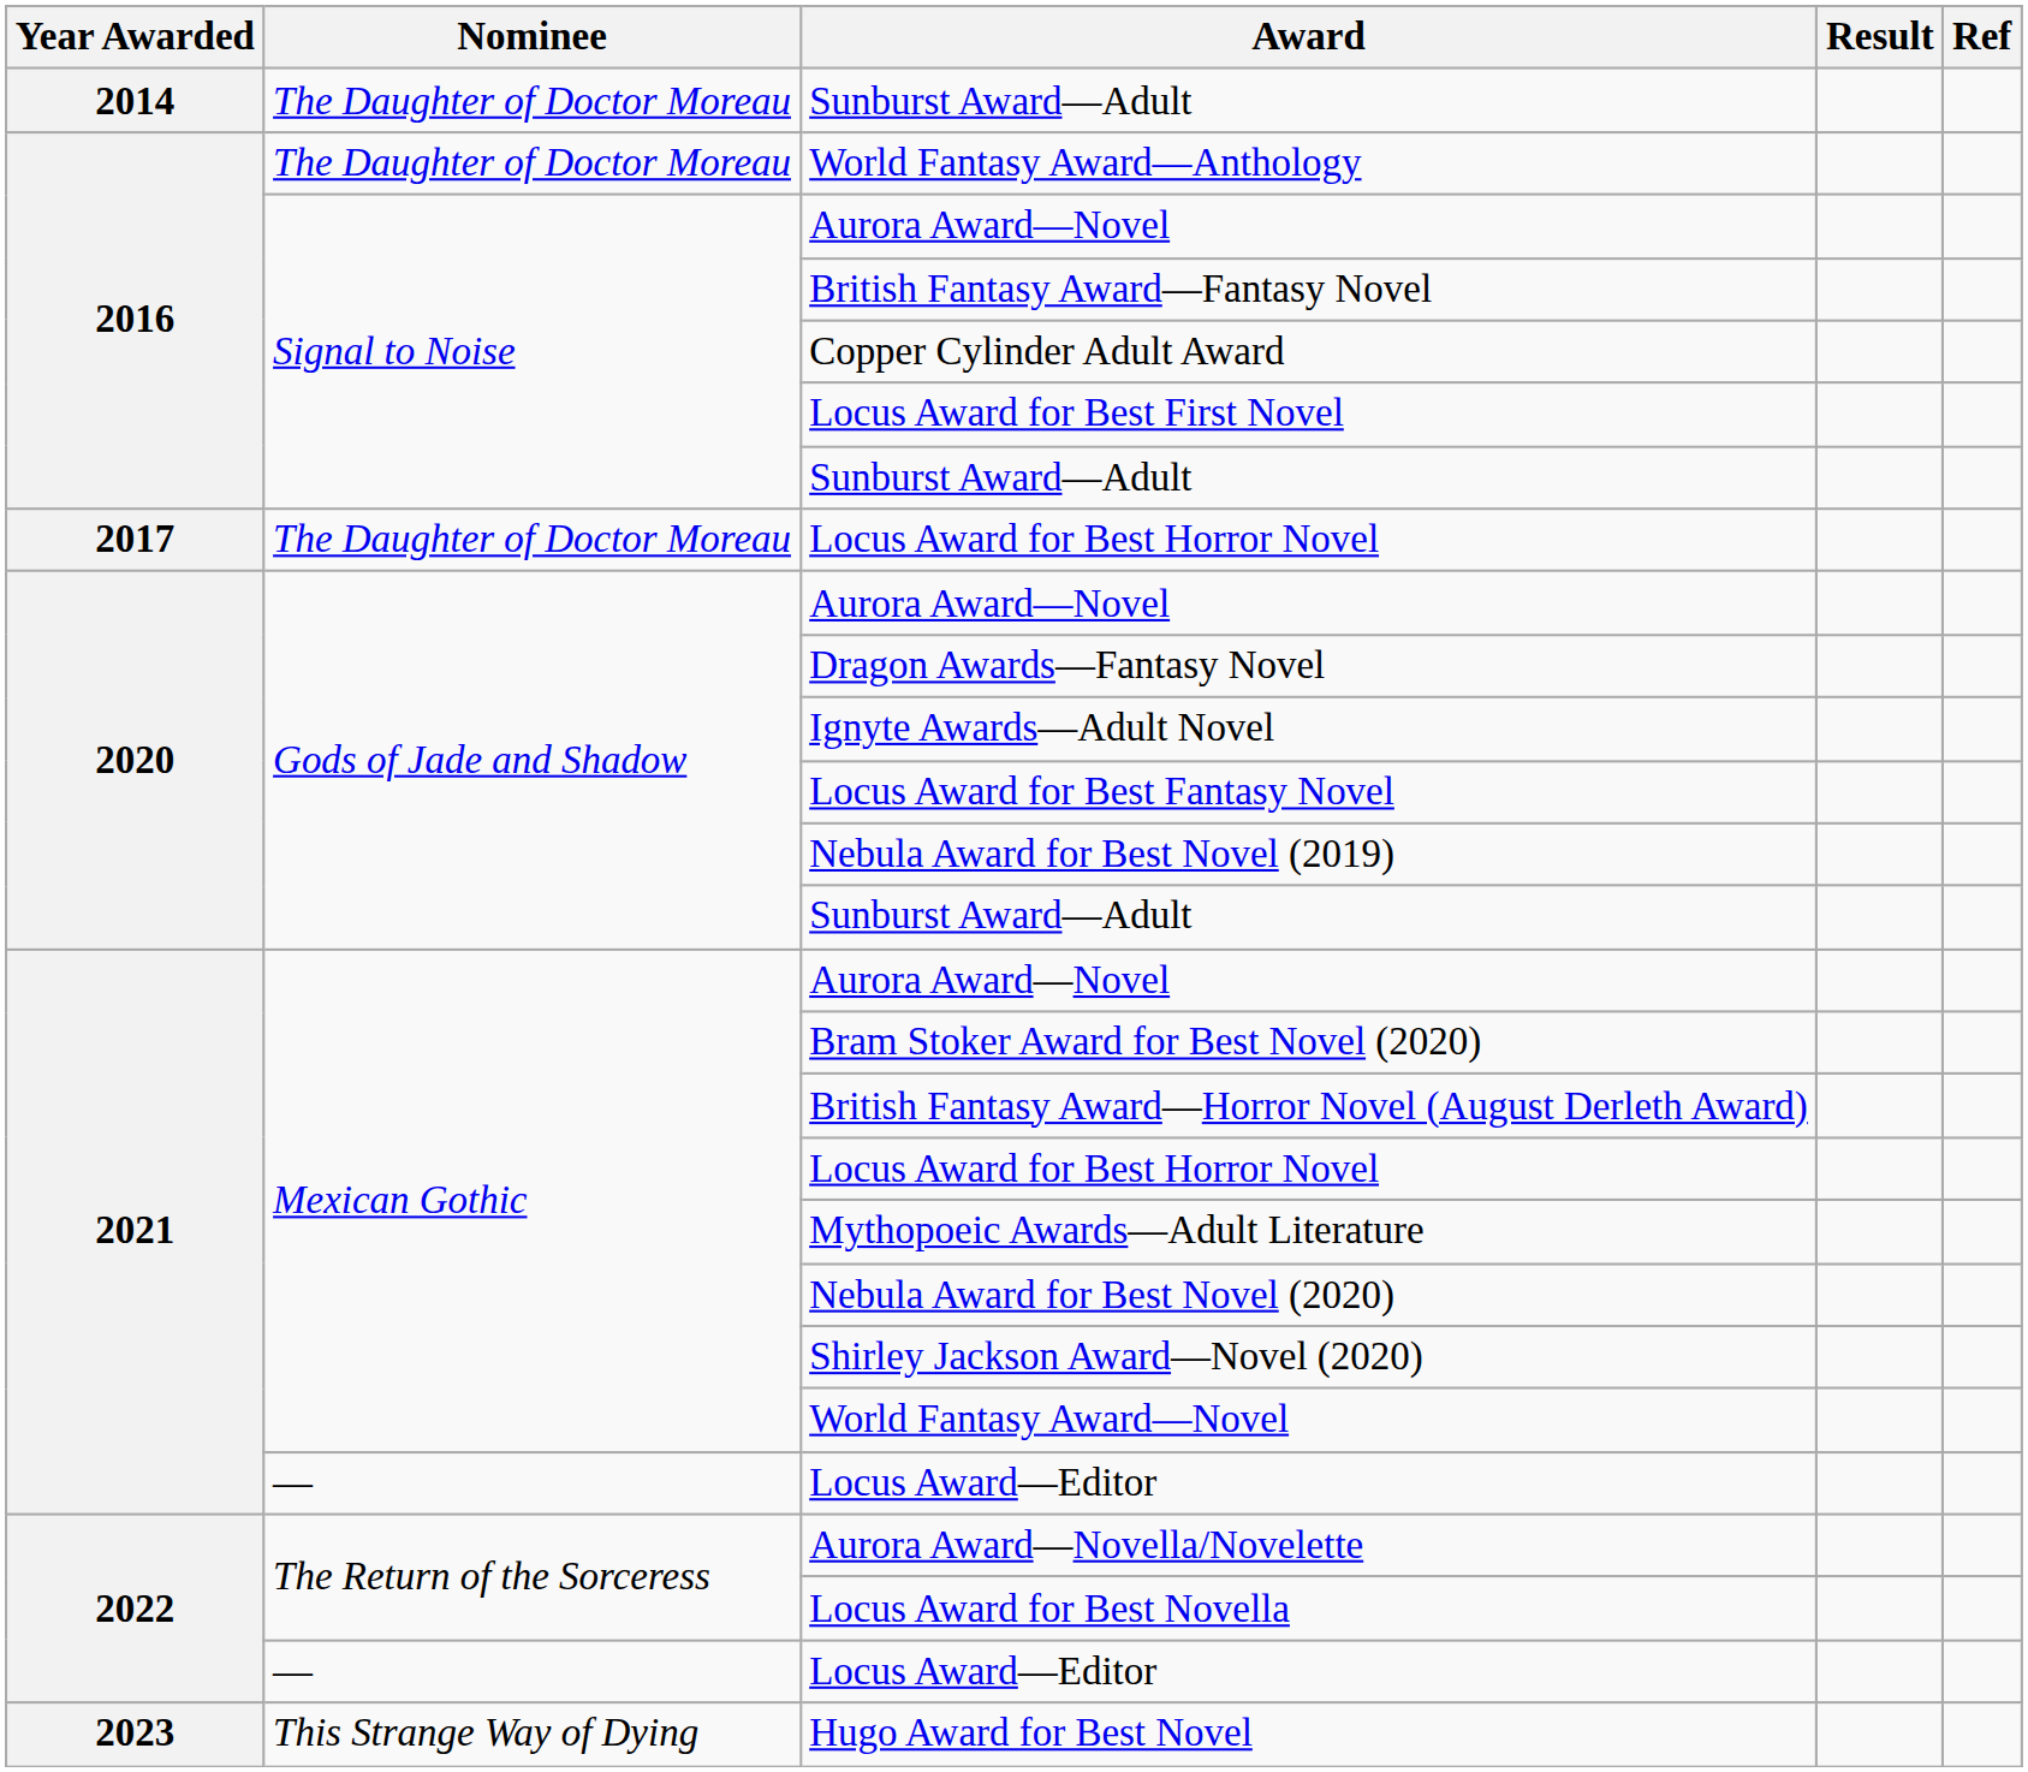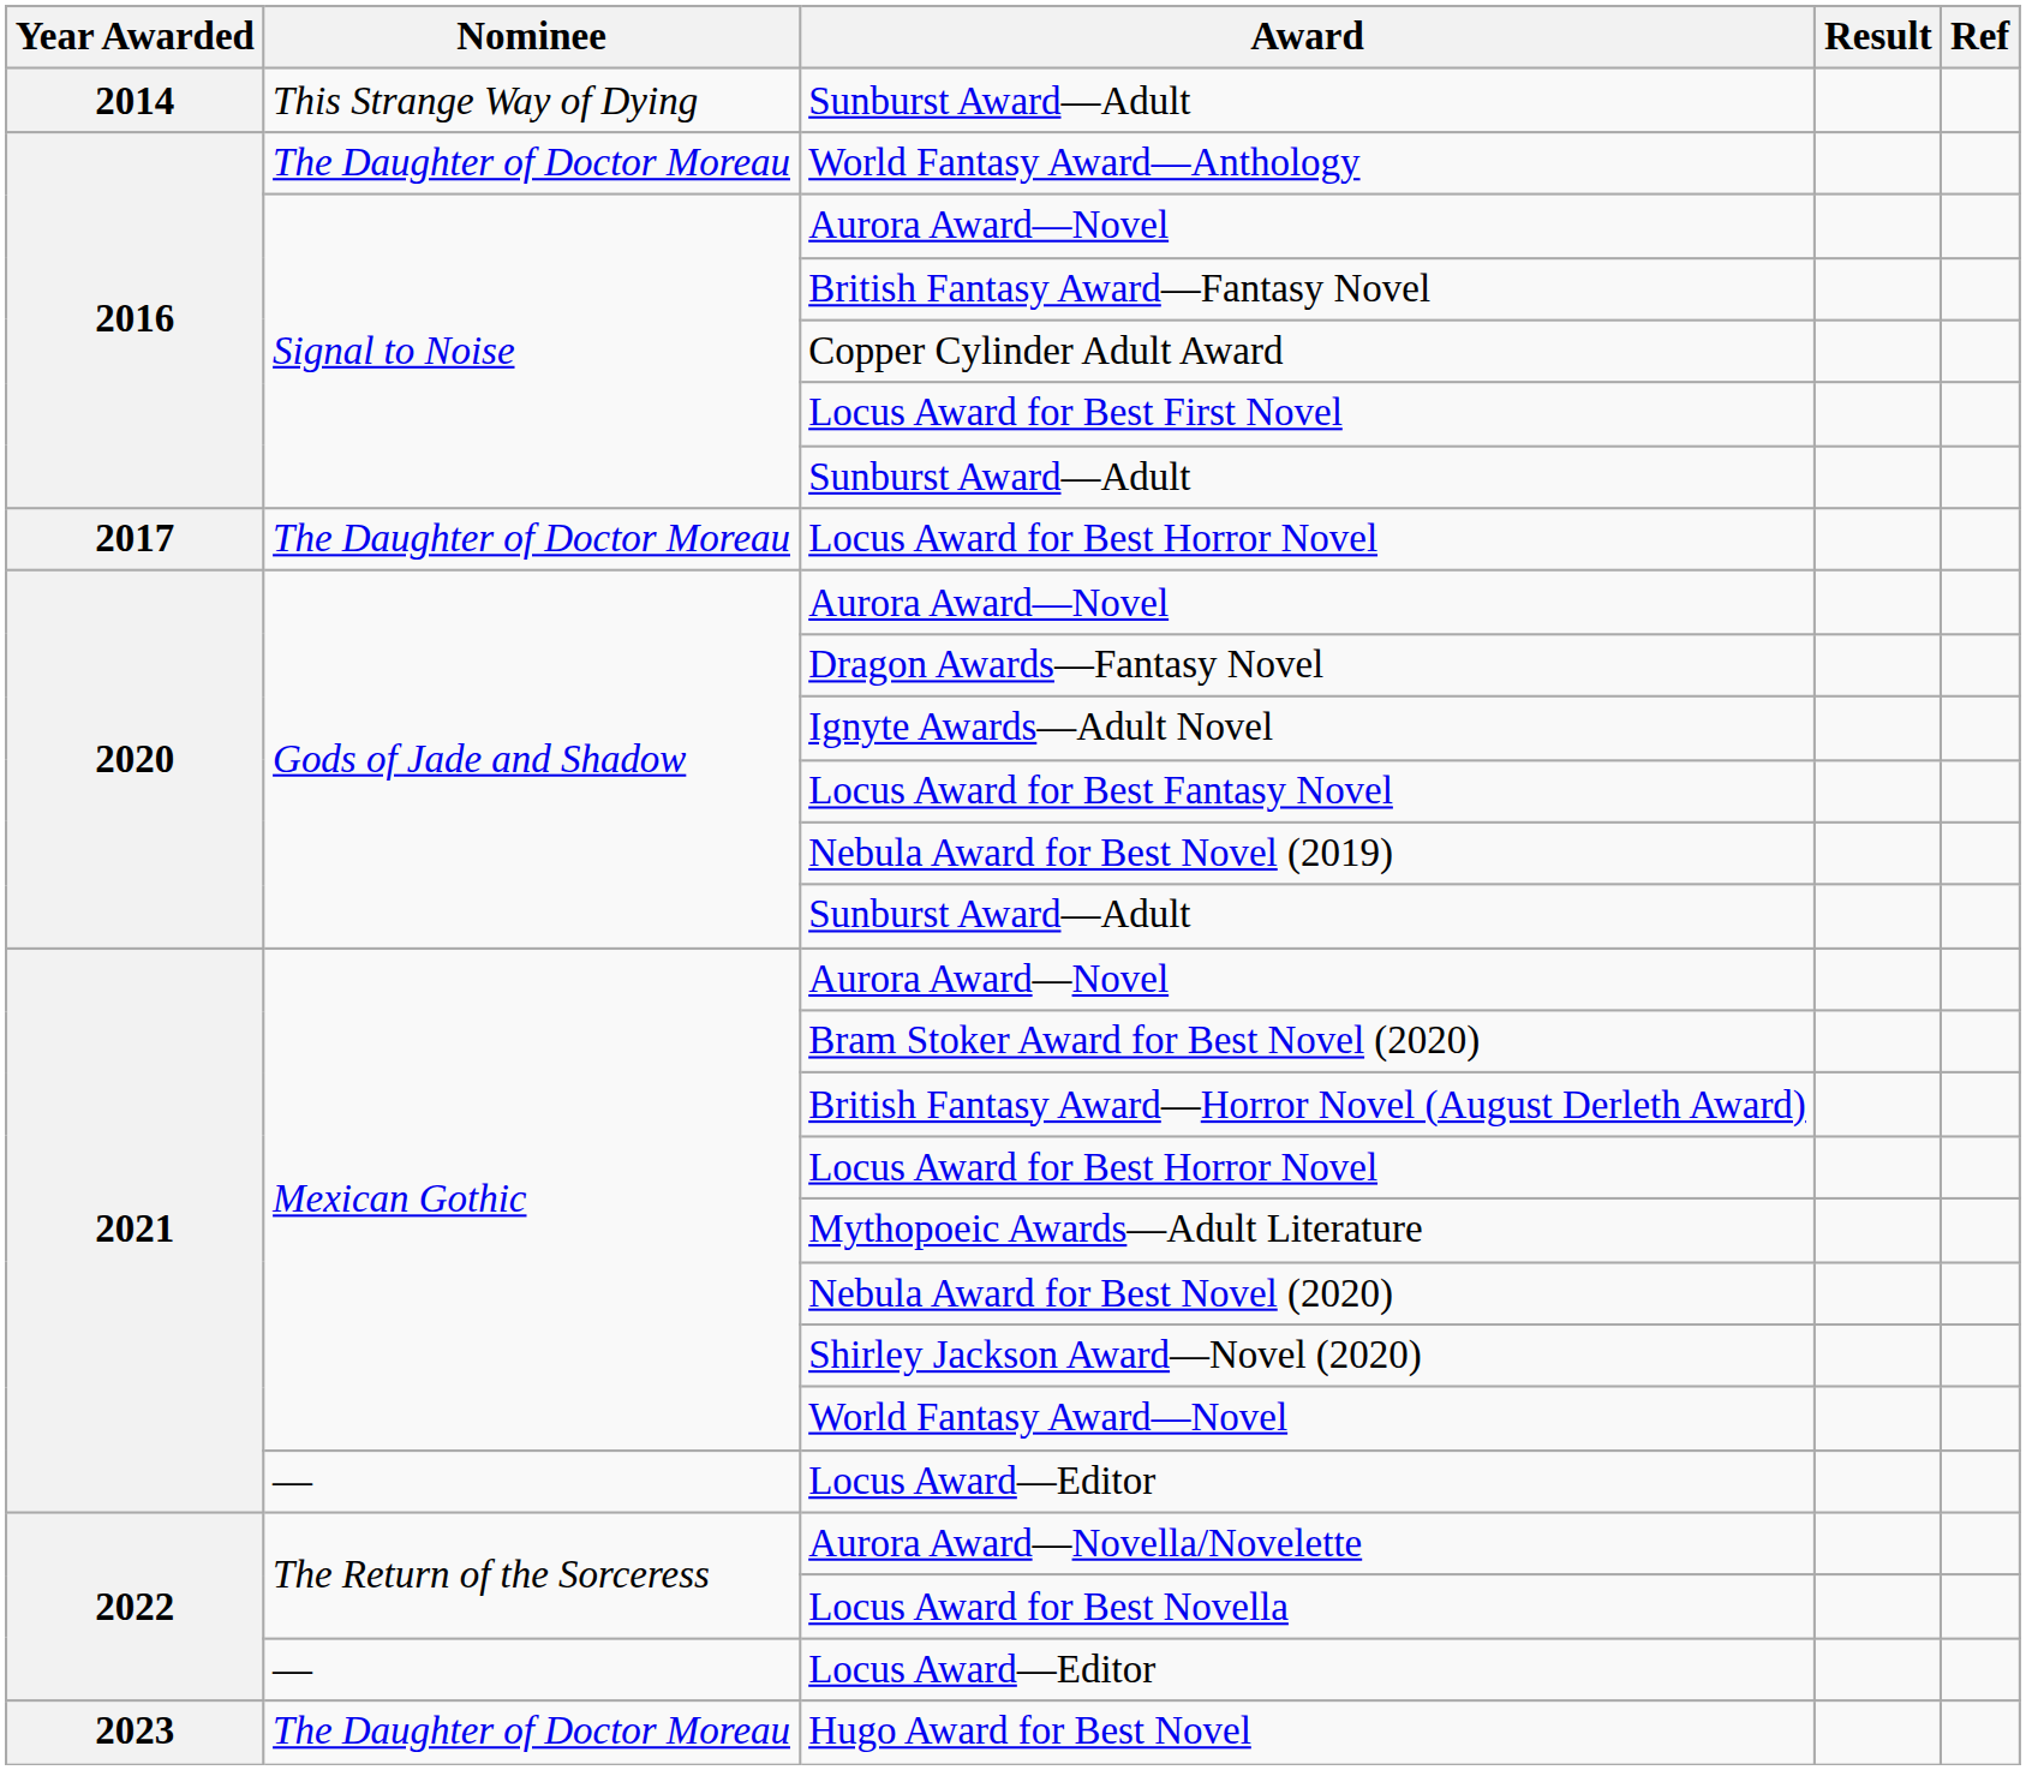2014 / Sunburst Award—Adult | Nominee: The Daughter of Doctor Moreau -> This Strange Way of Dying
Hugo Award for Best Novel | Nominee: This Strange Way of Dying -> The Daughter of Doctor Moreau
